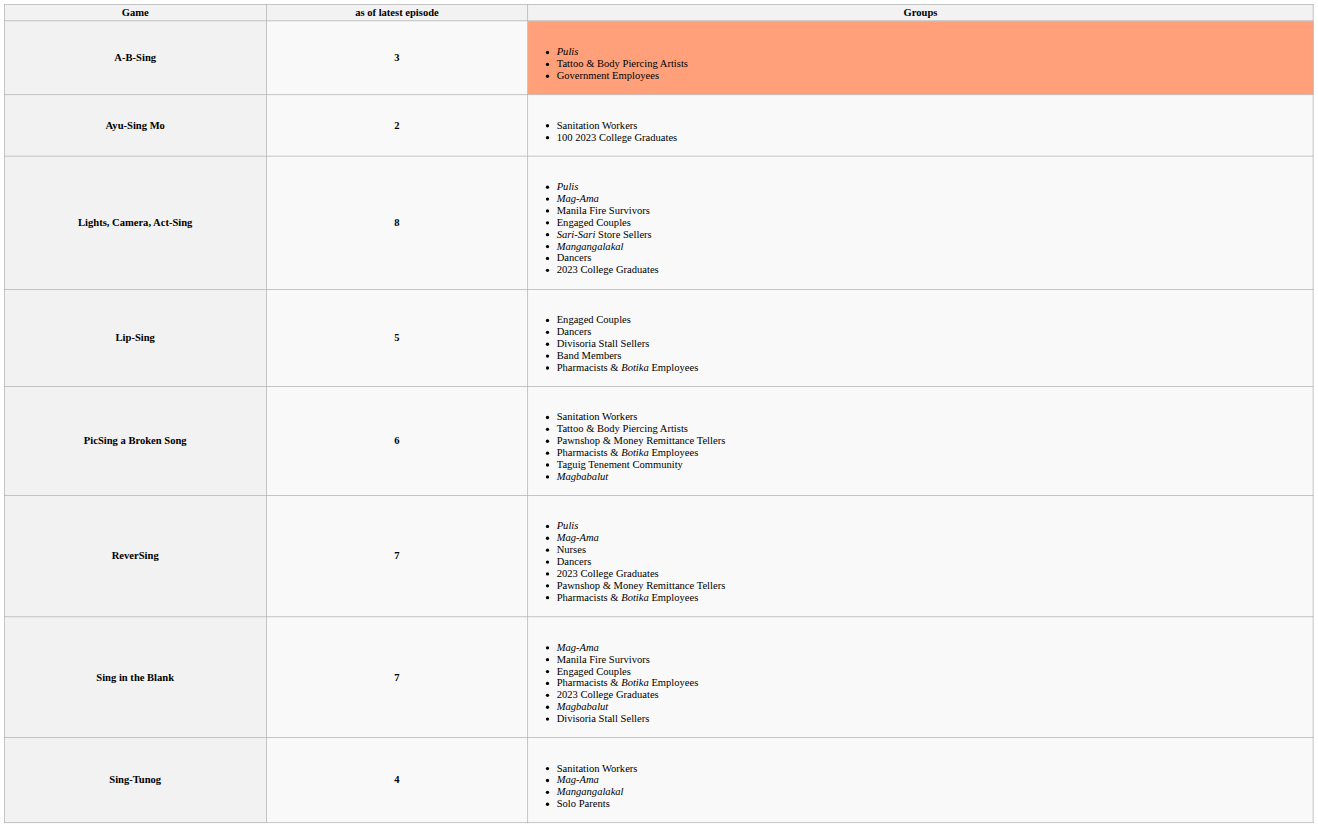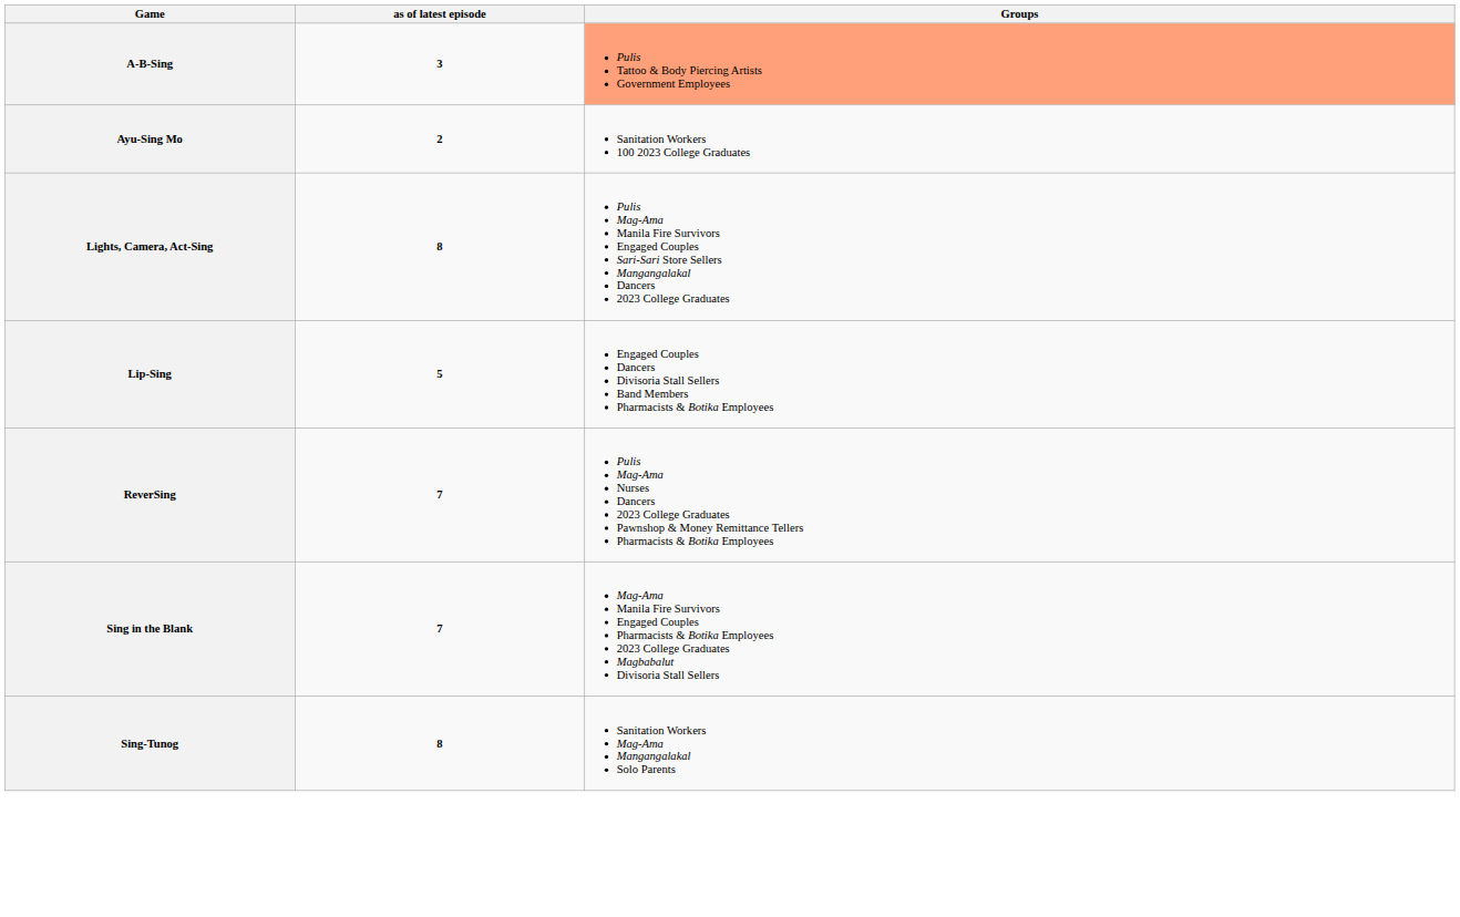- row: PicSing a Broken Song | 6 | Sanitation Workers Tattoo & Body Piercing Artists Pawnshop & Money Remittance Tellers Pharmacists & Botika Employees Taguig Tenement Community Magbabalut
Sing-Tunog | as of latest episode: 4 -> 8
